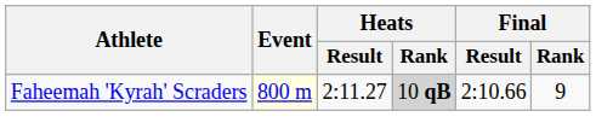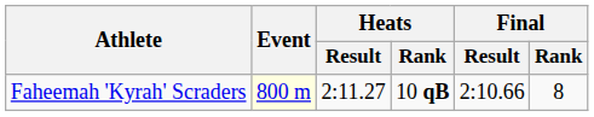Faheemah 'Kyrah' Scraders | Heats / Rank: lightgrey background -> no background
Faheemah 'Kyrah' Scraders | Final / Rank: 9 -> 8
